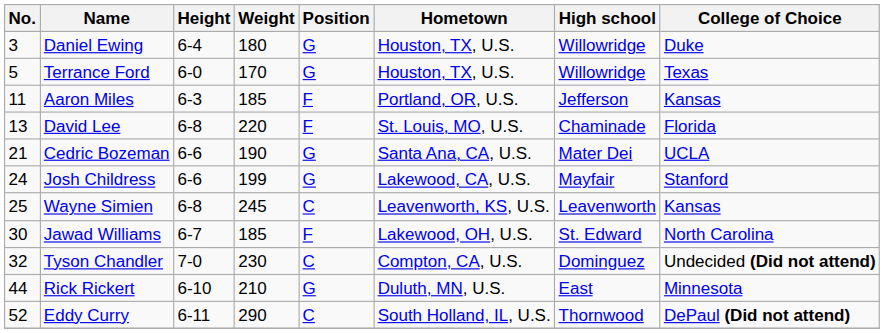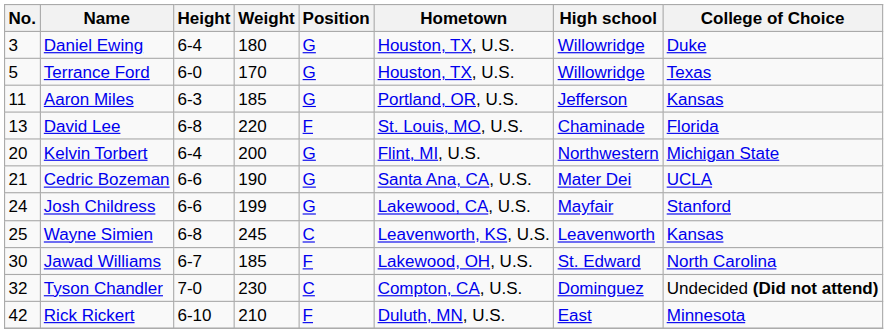Aaron Miles | Position: F -> G
+ row: 20 | Kelvin Torbert | 6-4 | 200 | G | Flint, MI, U.S. | Northwestern | Michigan State
Rick Rickert | No.: 44 -> 42
Rick Rickert | Position: G -> F
- row: 52 | Eddy Curry | 6-11 | 290 | C | South Holland, IL, U.S. | Thornwood | DePaul (Did not attend)
